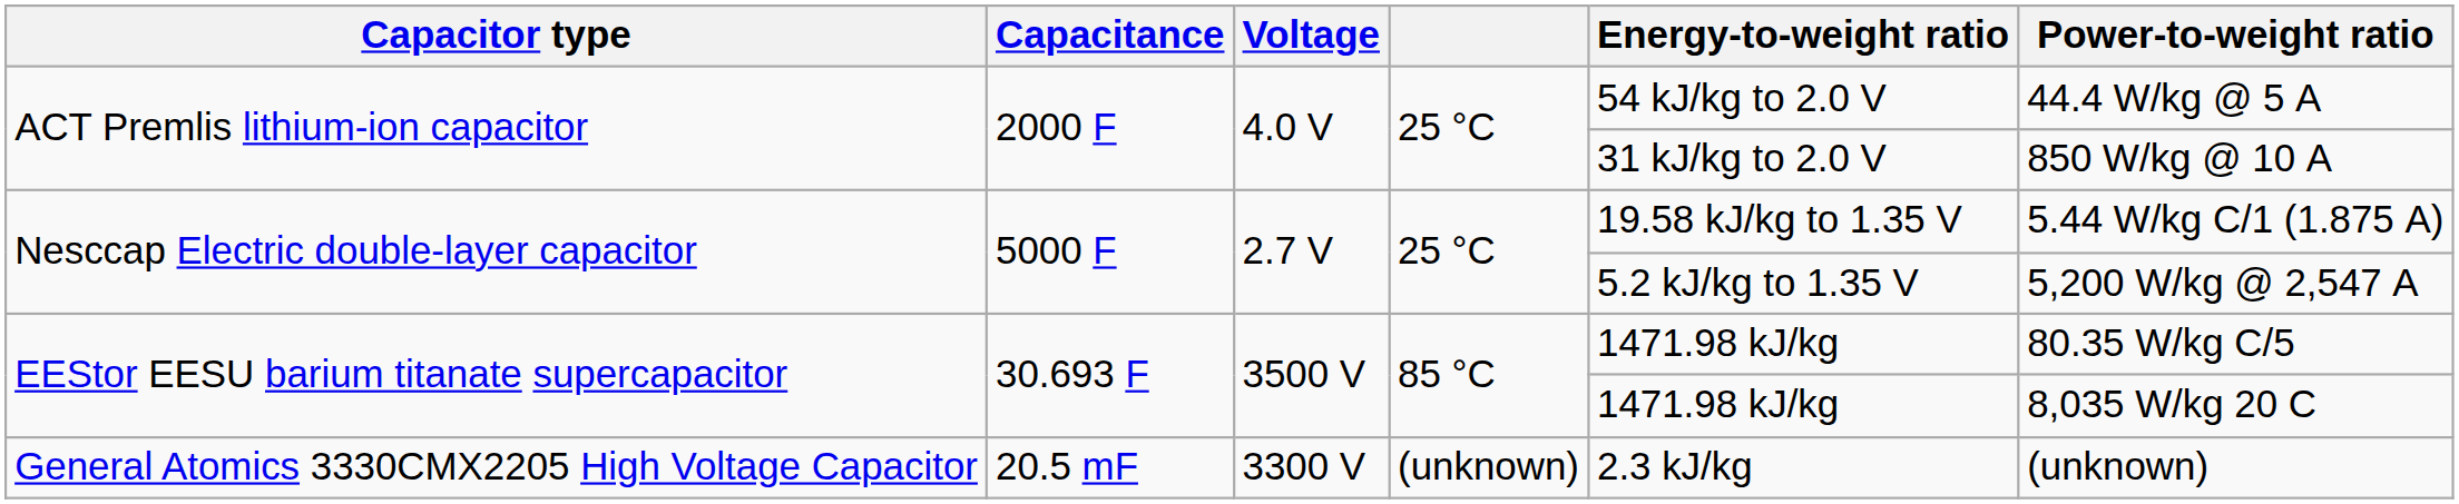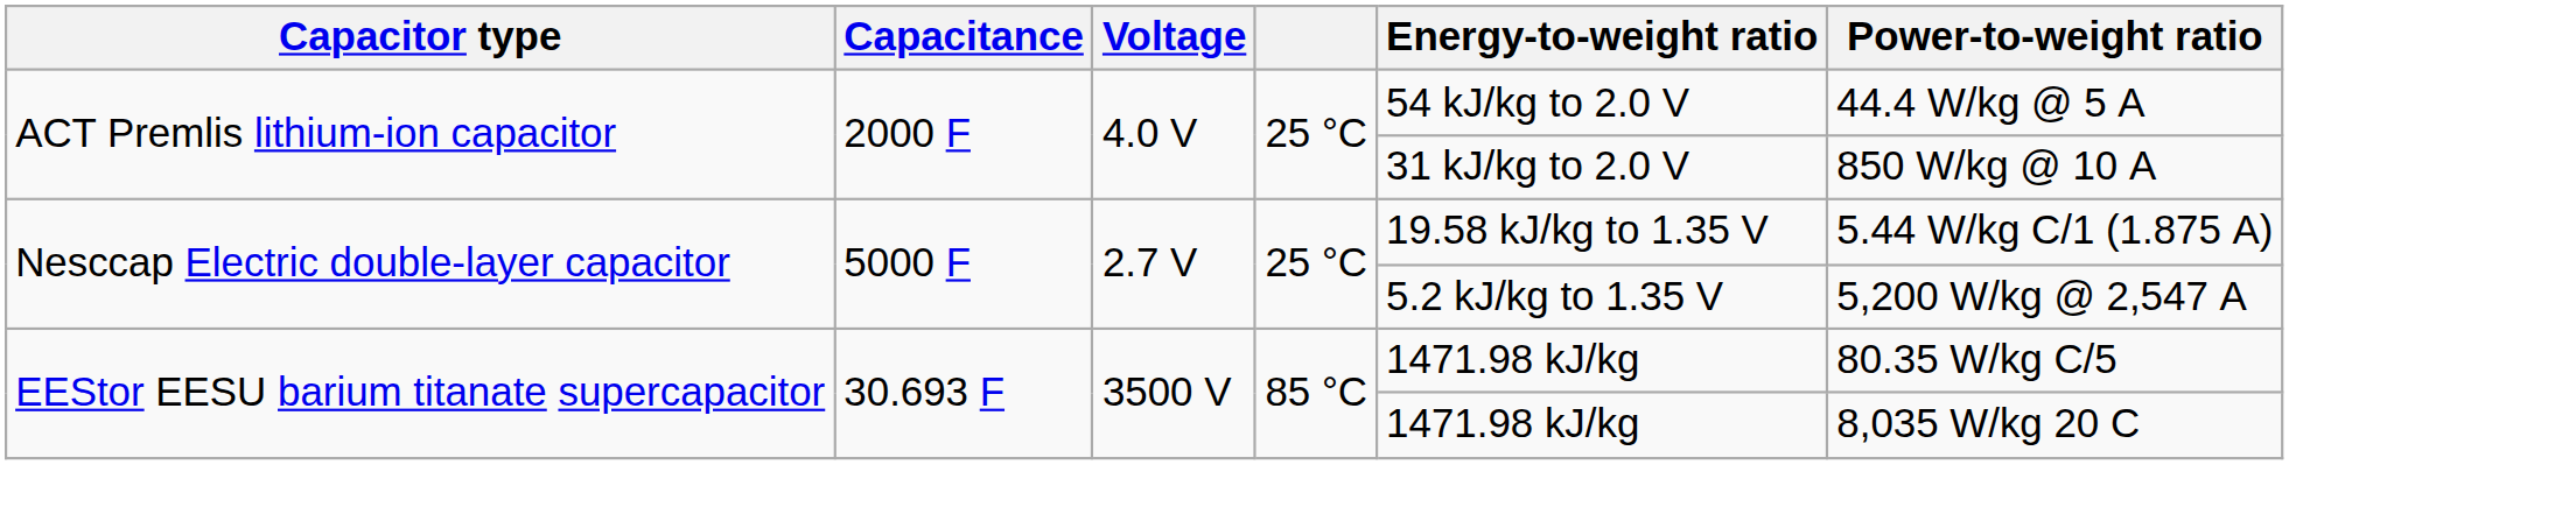- row: General Atomics 3330CMX2205 High Voltage Capacitor | 20.5 mF | 3300 V | (unknown) | 2.3 kJ/kg | (unknown)
